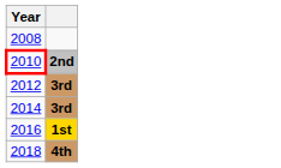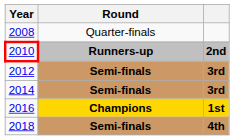+ column: Round | Quarter-finals | Runners-up | Semi-finals | Semi-finals | Champions | Semi-finals
